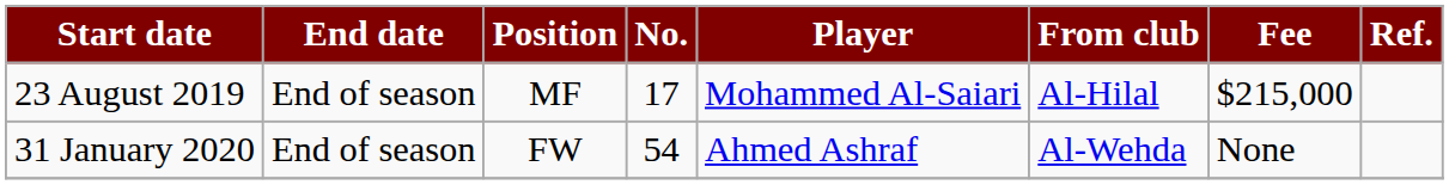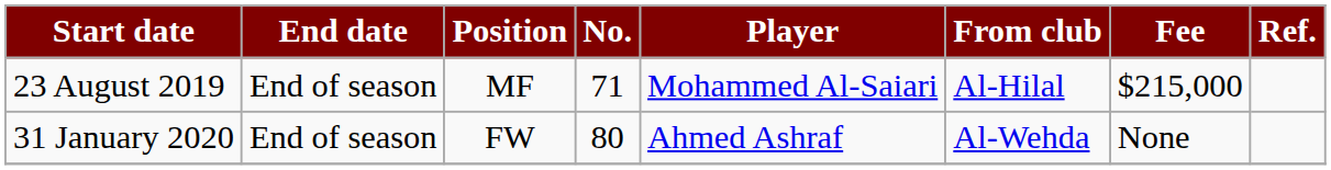23 August 2019 | No.: 17 -> 71
31 January 2020 | No.: 54 -> 80
